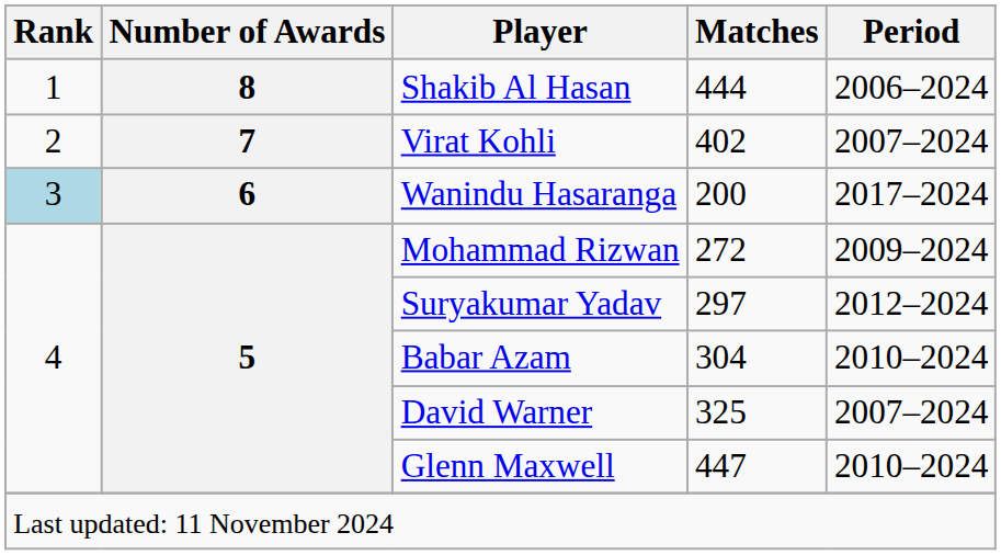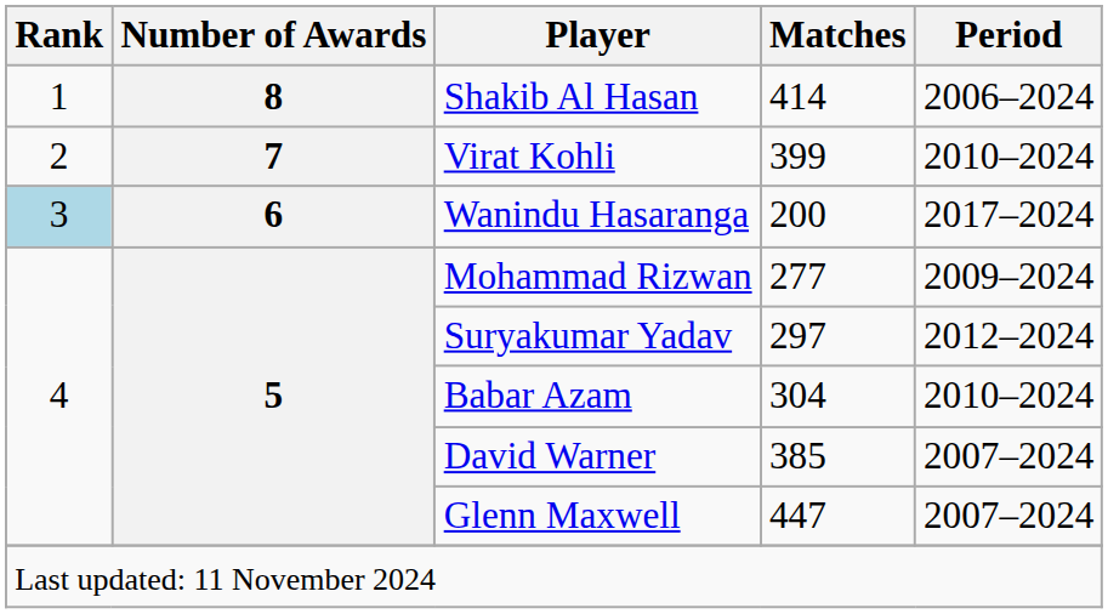Shakib Al Hasan | Matches: 444 -> 414
Virat Kohli | Matches: 402 -> 399
Virat Kohli | Period: 2007–2024 -> 2010–2024
Mohammad Rizwan | Matches: 272 -> 277
David Warner | Matches: 325 -> 385
Glenn Maxwell | Period: 2010–2024 -> 2007–2024
